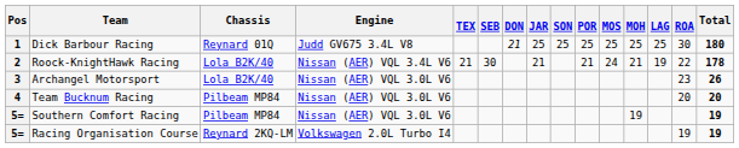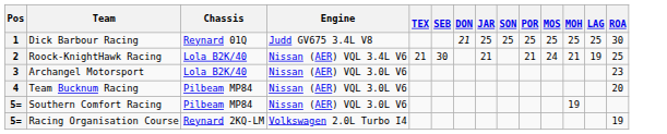- column: Total | 180 | 178 | 26 | 20 | 19 | 19
Roock-KnightHawk Racing | ROA: 22 -> 25
